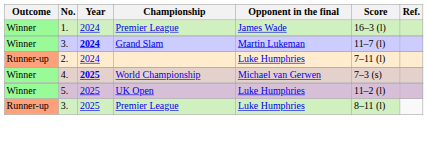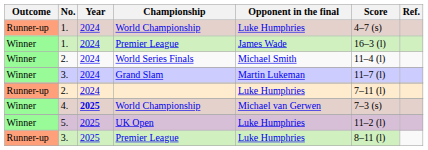+ row: Runner-up | 1. | 2024 | World Championship | Luke Humphries | 4–7 (s)
+ row: Winner | 2. | 2024 | World Series Finals | Michael Smith | 11–4 (l)
Grand Slam | Year: bold -> normal
